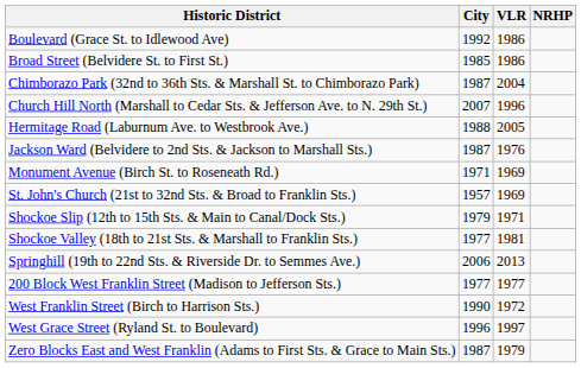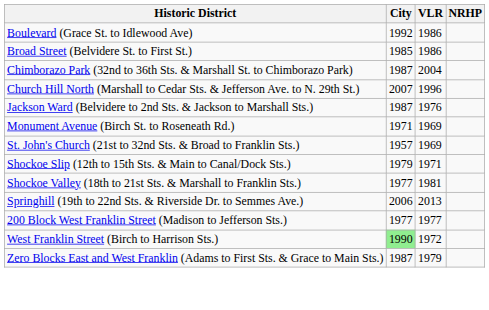- row: Hermitage Road (Laburnum Ave. to Westbrook Ave.) | 1988 | 2005
West Franklin Street (Birch to Harrison Sts.) | City: no background -> lightgreen background
- row: West Grace Street (Ryland St. to Boulevard) | 1996 | 1997
